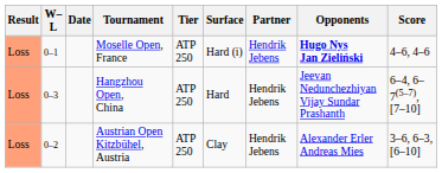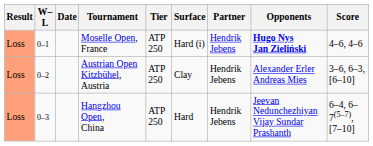rows swapped: Austrian Open Kitzbühel, Austria <-> Hangzhou Open, China
